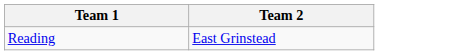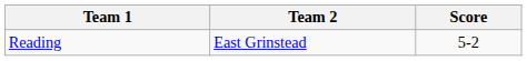+ column: Score | 5-2
